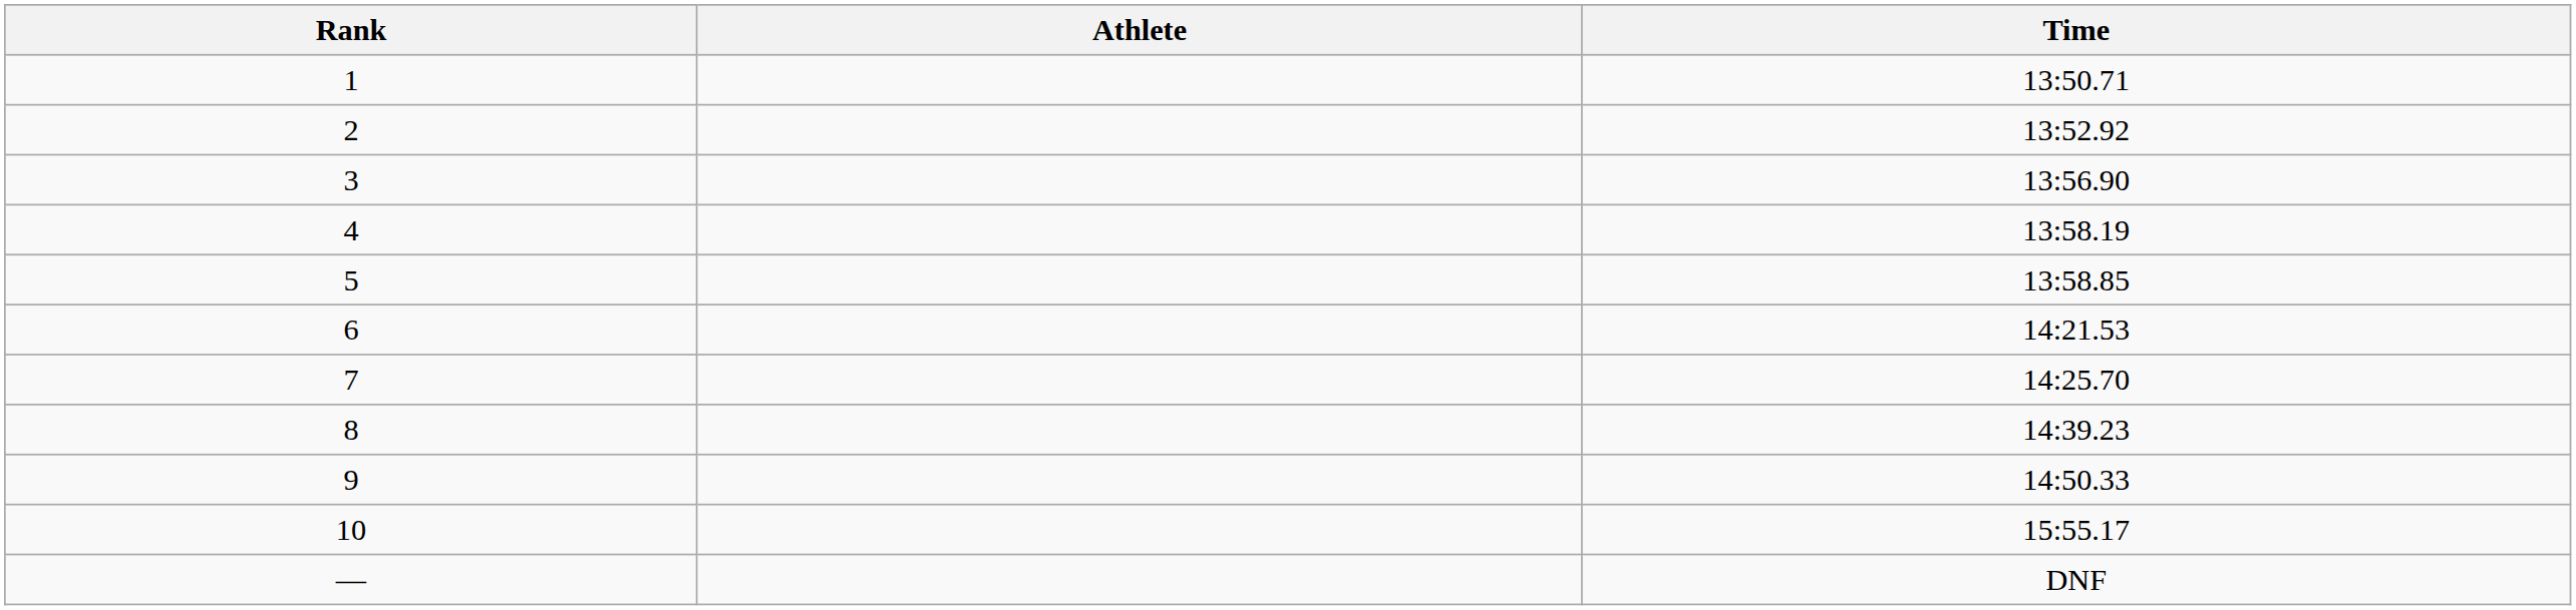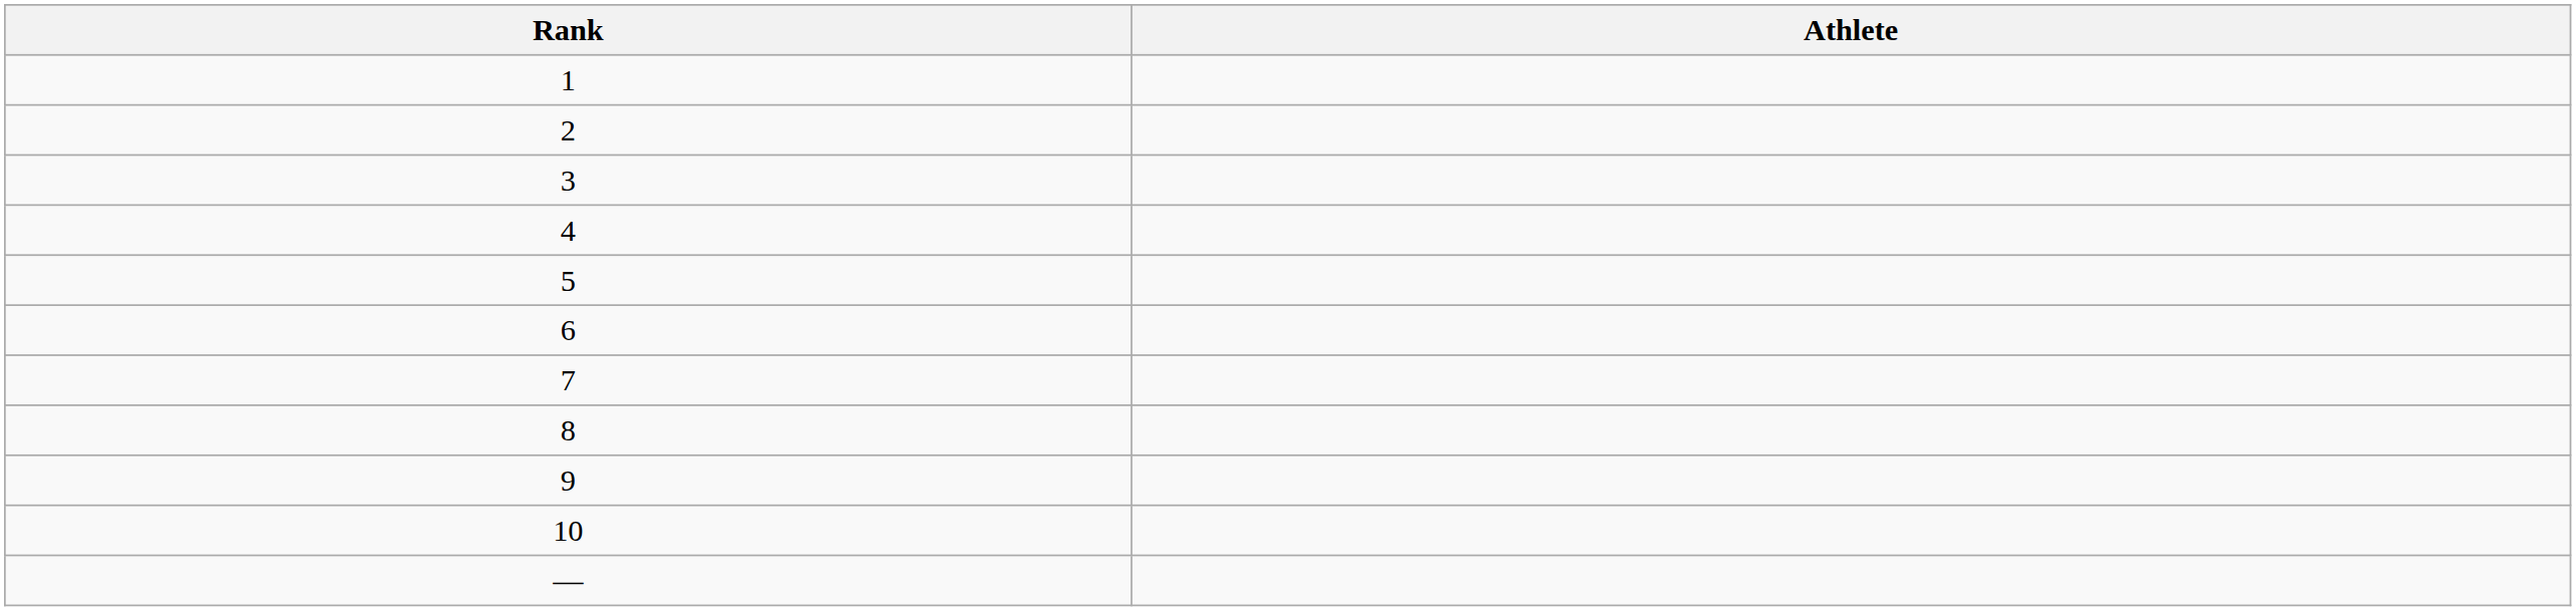- column: Time | 13:50.71 | 13:52.92 | 13:56.90 | 13:58.19 | 13:58.85 | 14:21.53 | 14:25.70 | 14:39.23 | 14:50.33 | 15:55.17 | DNF
